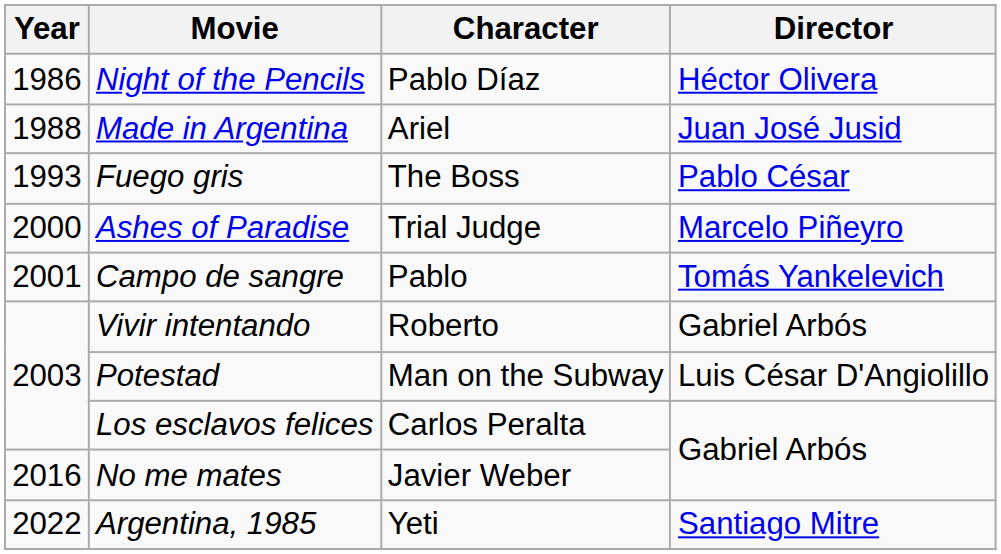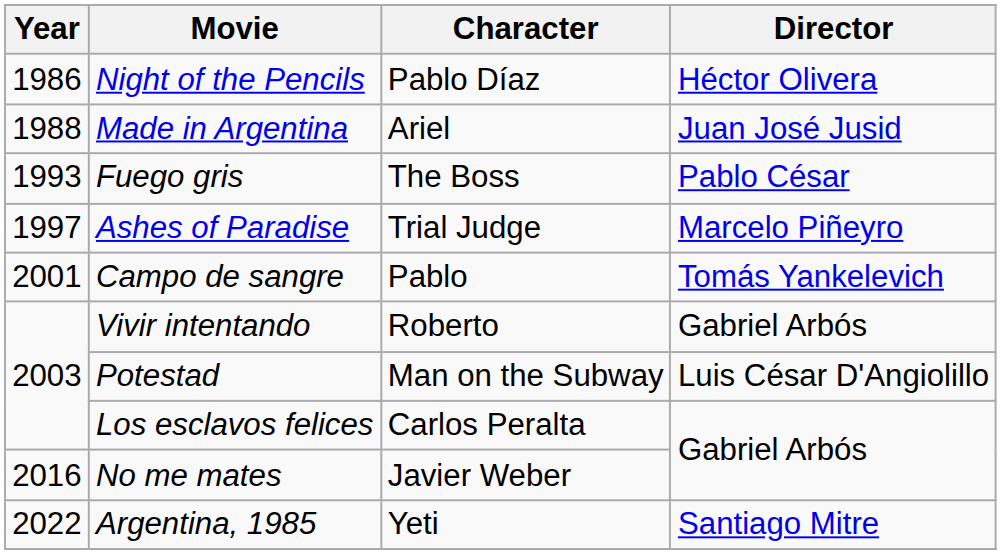Ashes of Paradise | Year: 2000 -> 1997
